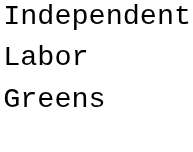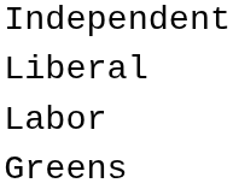+ row: Liberal
